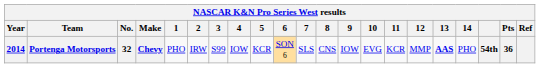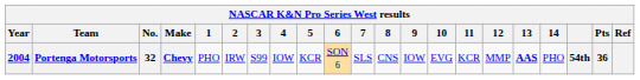Portenga Motorsports | Year: 2014 -> 2004
